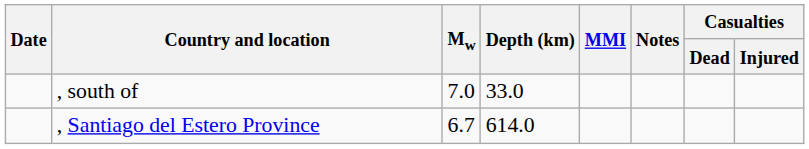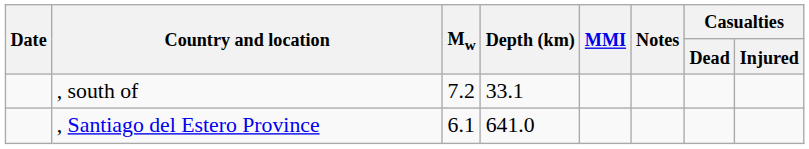, south of | Mw: 7.0 -> 7.2
, south of | Depth (km): 33.0 -> 33.1
, Santiago del Estero Province | Mw: 6.7 -> 6.1
, Santiago del Estero Province | Depth (km): 614.0 -> 641.0
